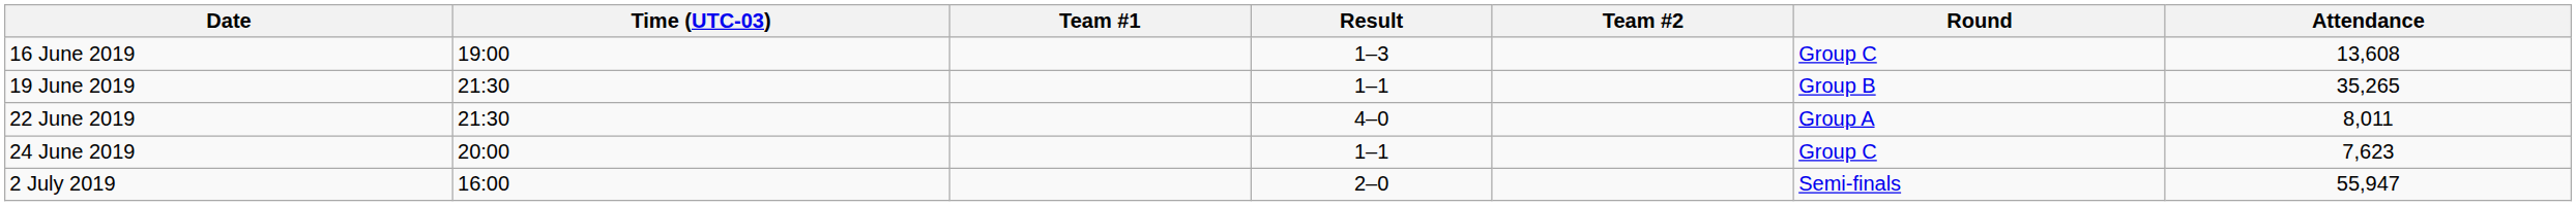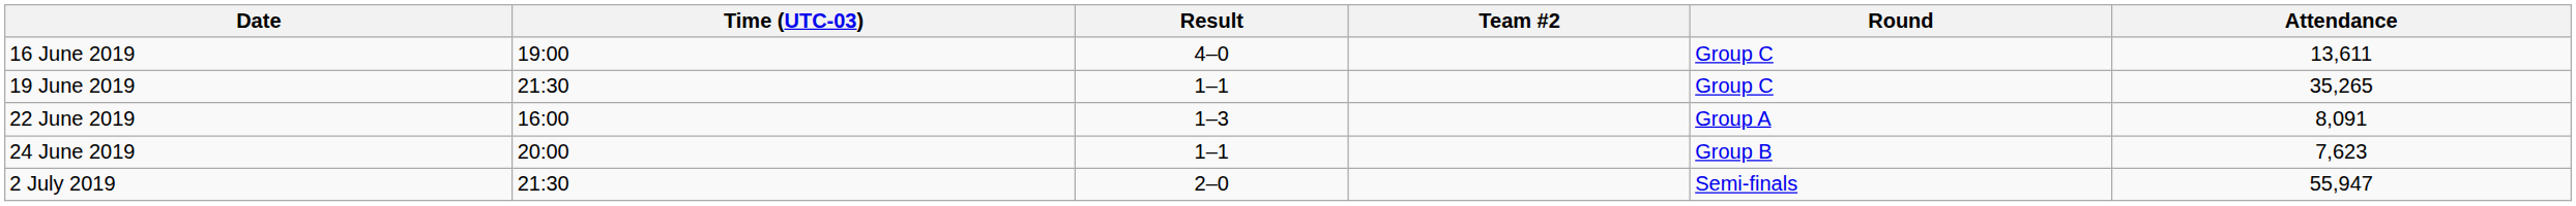- column: Team #1
16 June 2019 | Result: 1–3 -> 4–0
16 June 2019 | Attendance: 13,608 -> 13,611
19 June 2019 | Round: Group B -> Group C
22 June 2019 | Time (UTC-03): 21:30 -> 16:00
22 June 2019 | Result: 4–0 -> 1–3
22 June 2019 | Attendance: 8,011 -> 8,091
24 June 2019 | Round: Group C -> Group B
2 July 2019 | Time (UTC-03): 16:00 -> 21:30
